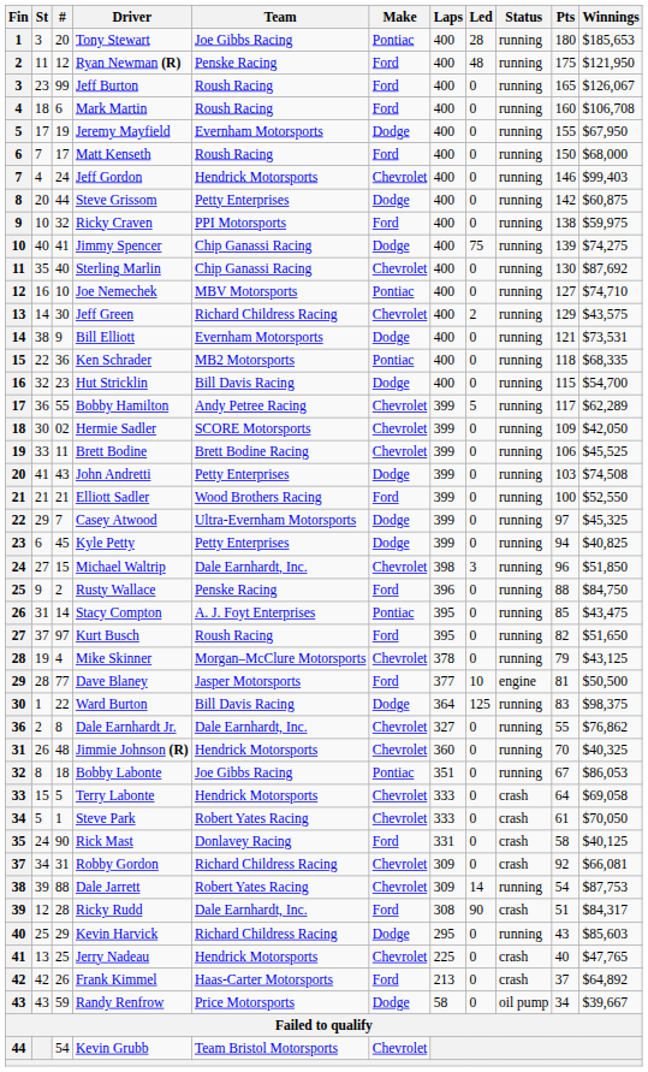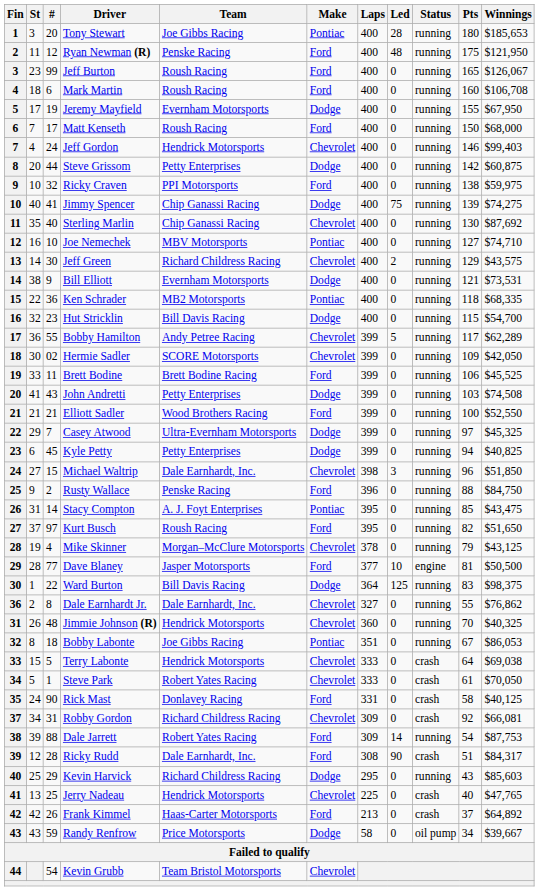Brett Bodine | Make: Chevrolet -> Ford
Terry Labonte | Winnings: $69,058 -> $69,038
Dale Jarrett | Make: Chevrolet -> Ford
